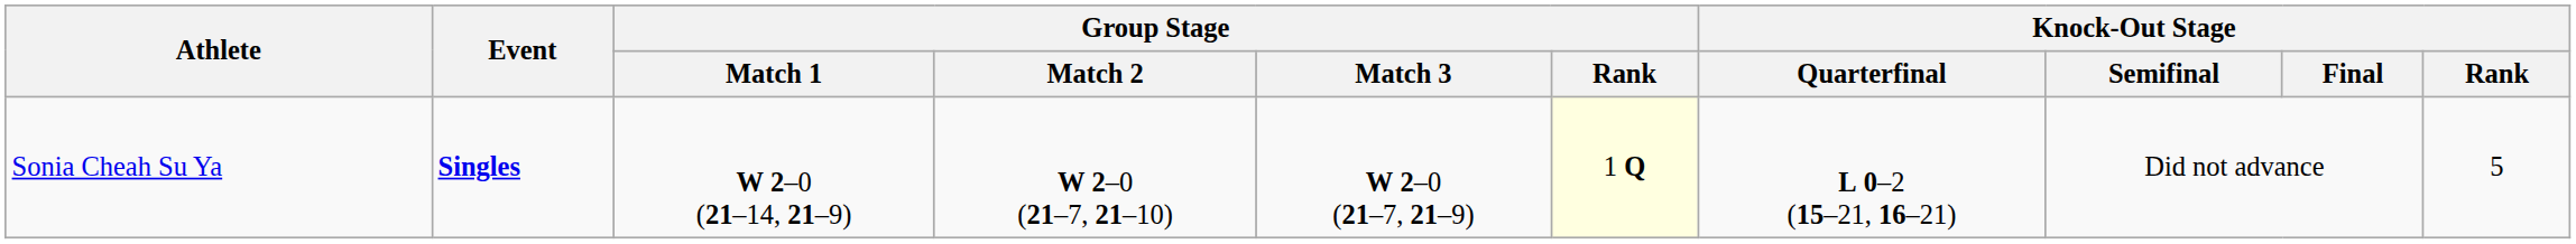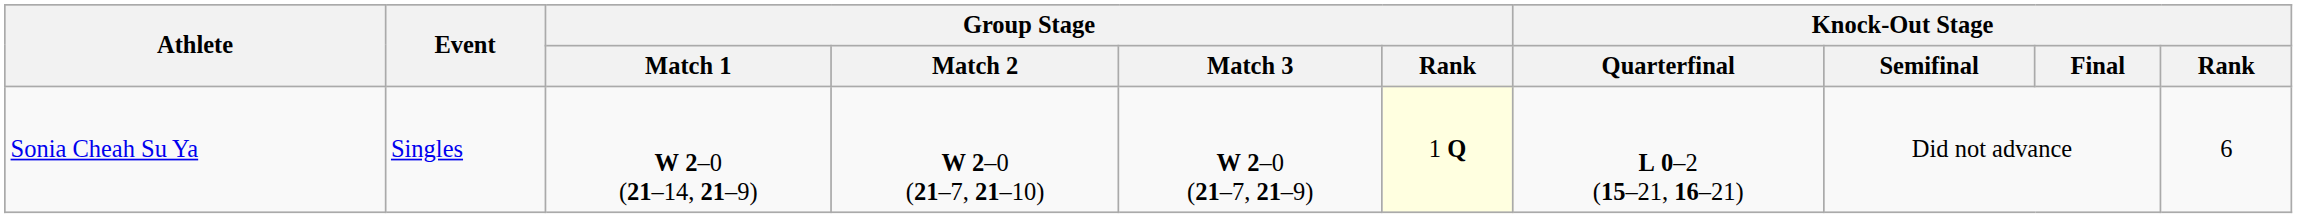Sonia Cheah Su Ya | Event: bold -> normal
Sonia Cheah Su Ya | Knock-Out Stage / Rank: 5 -> 6
